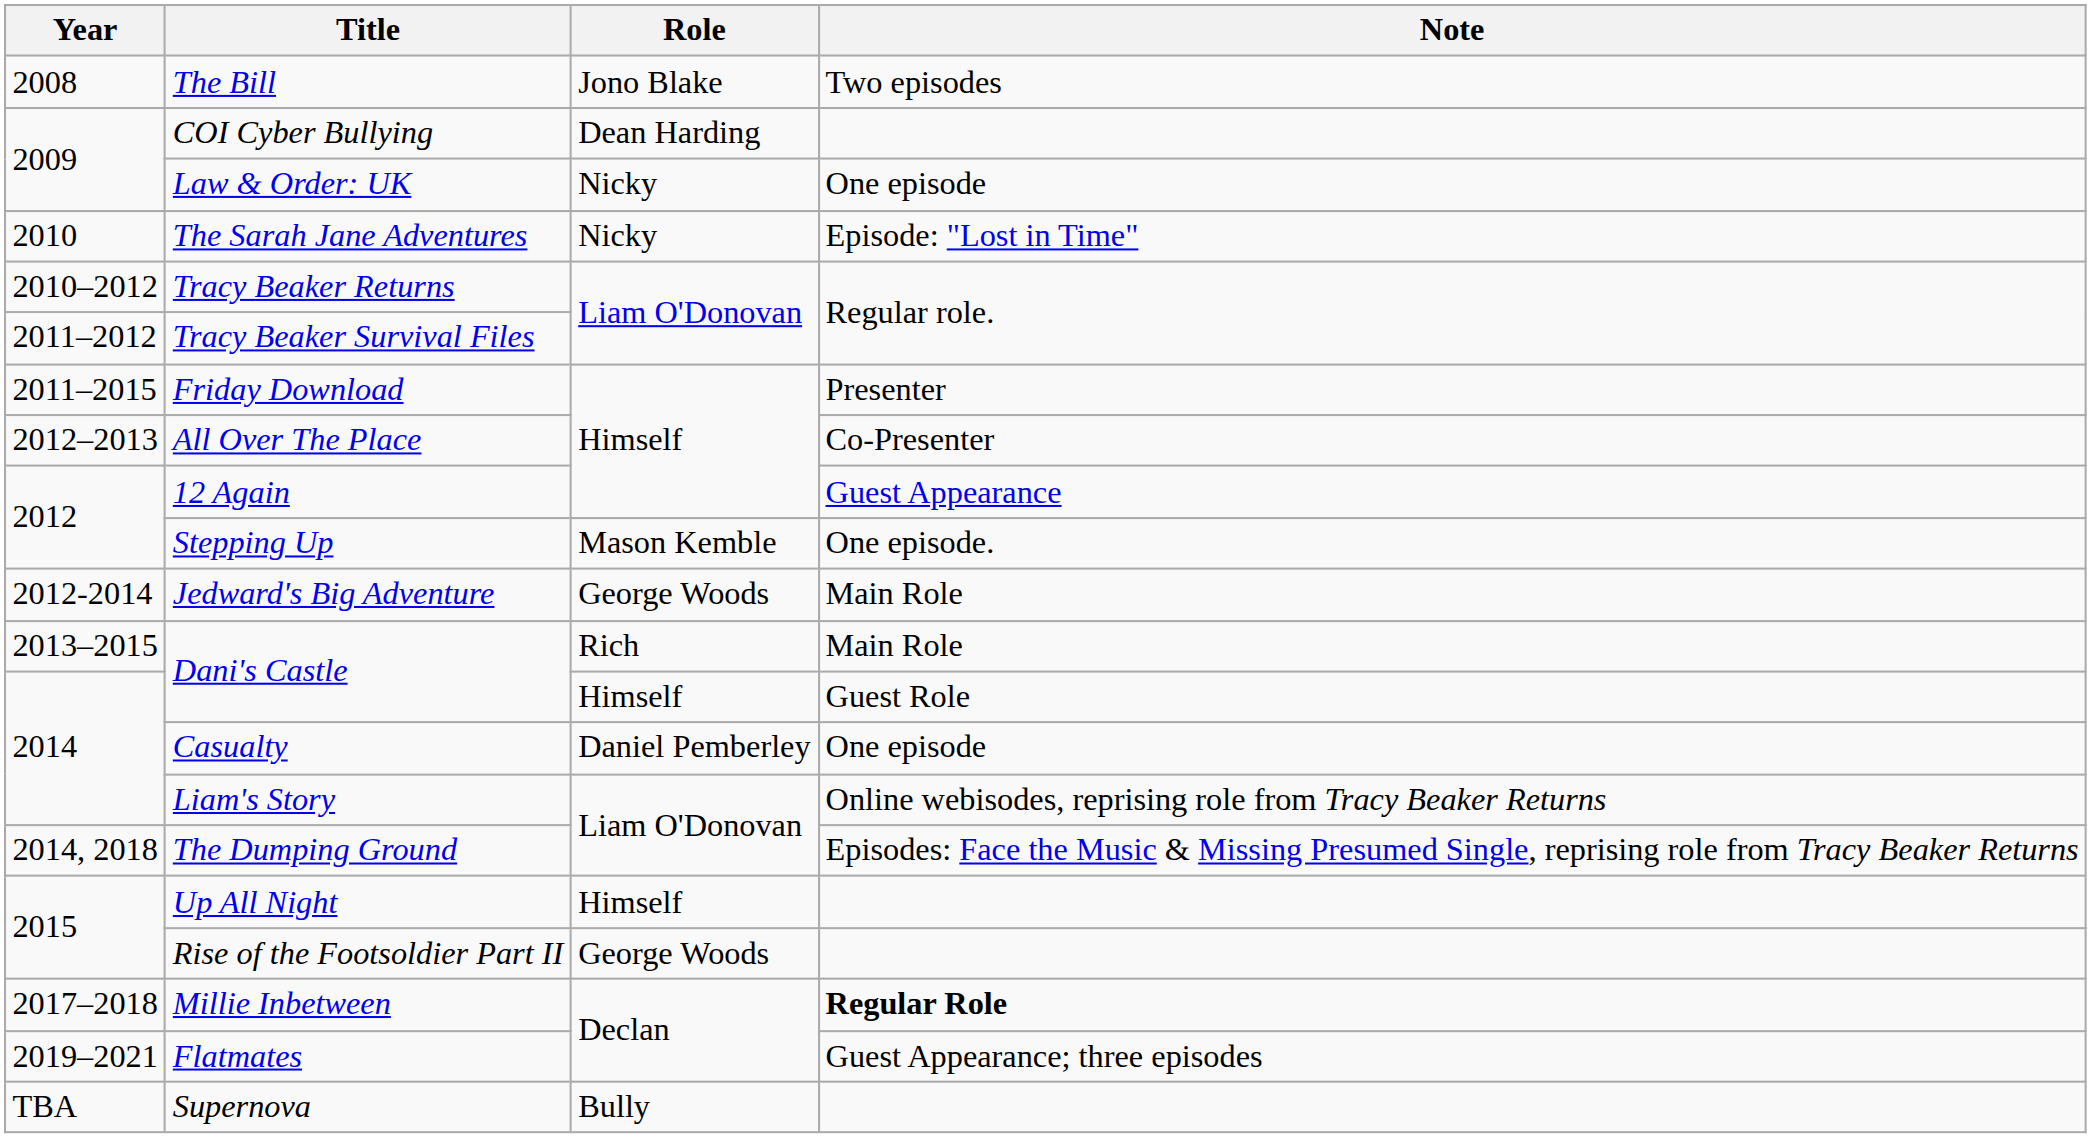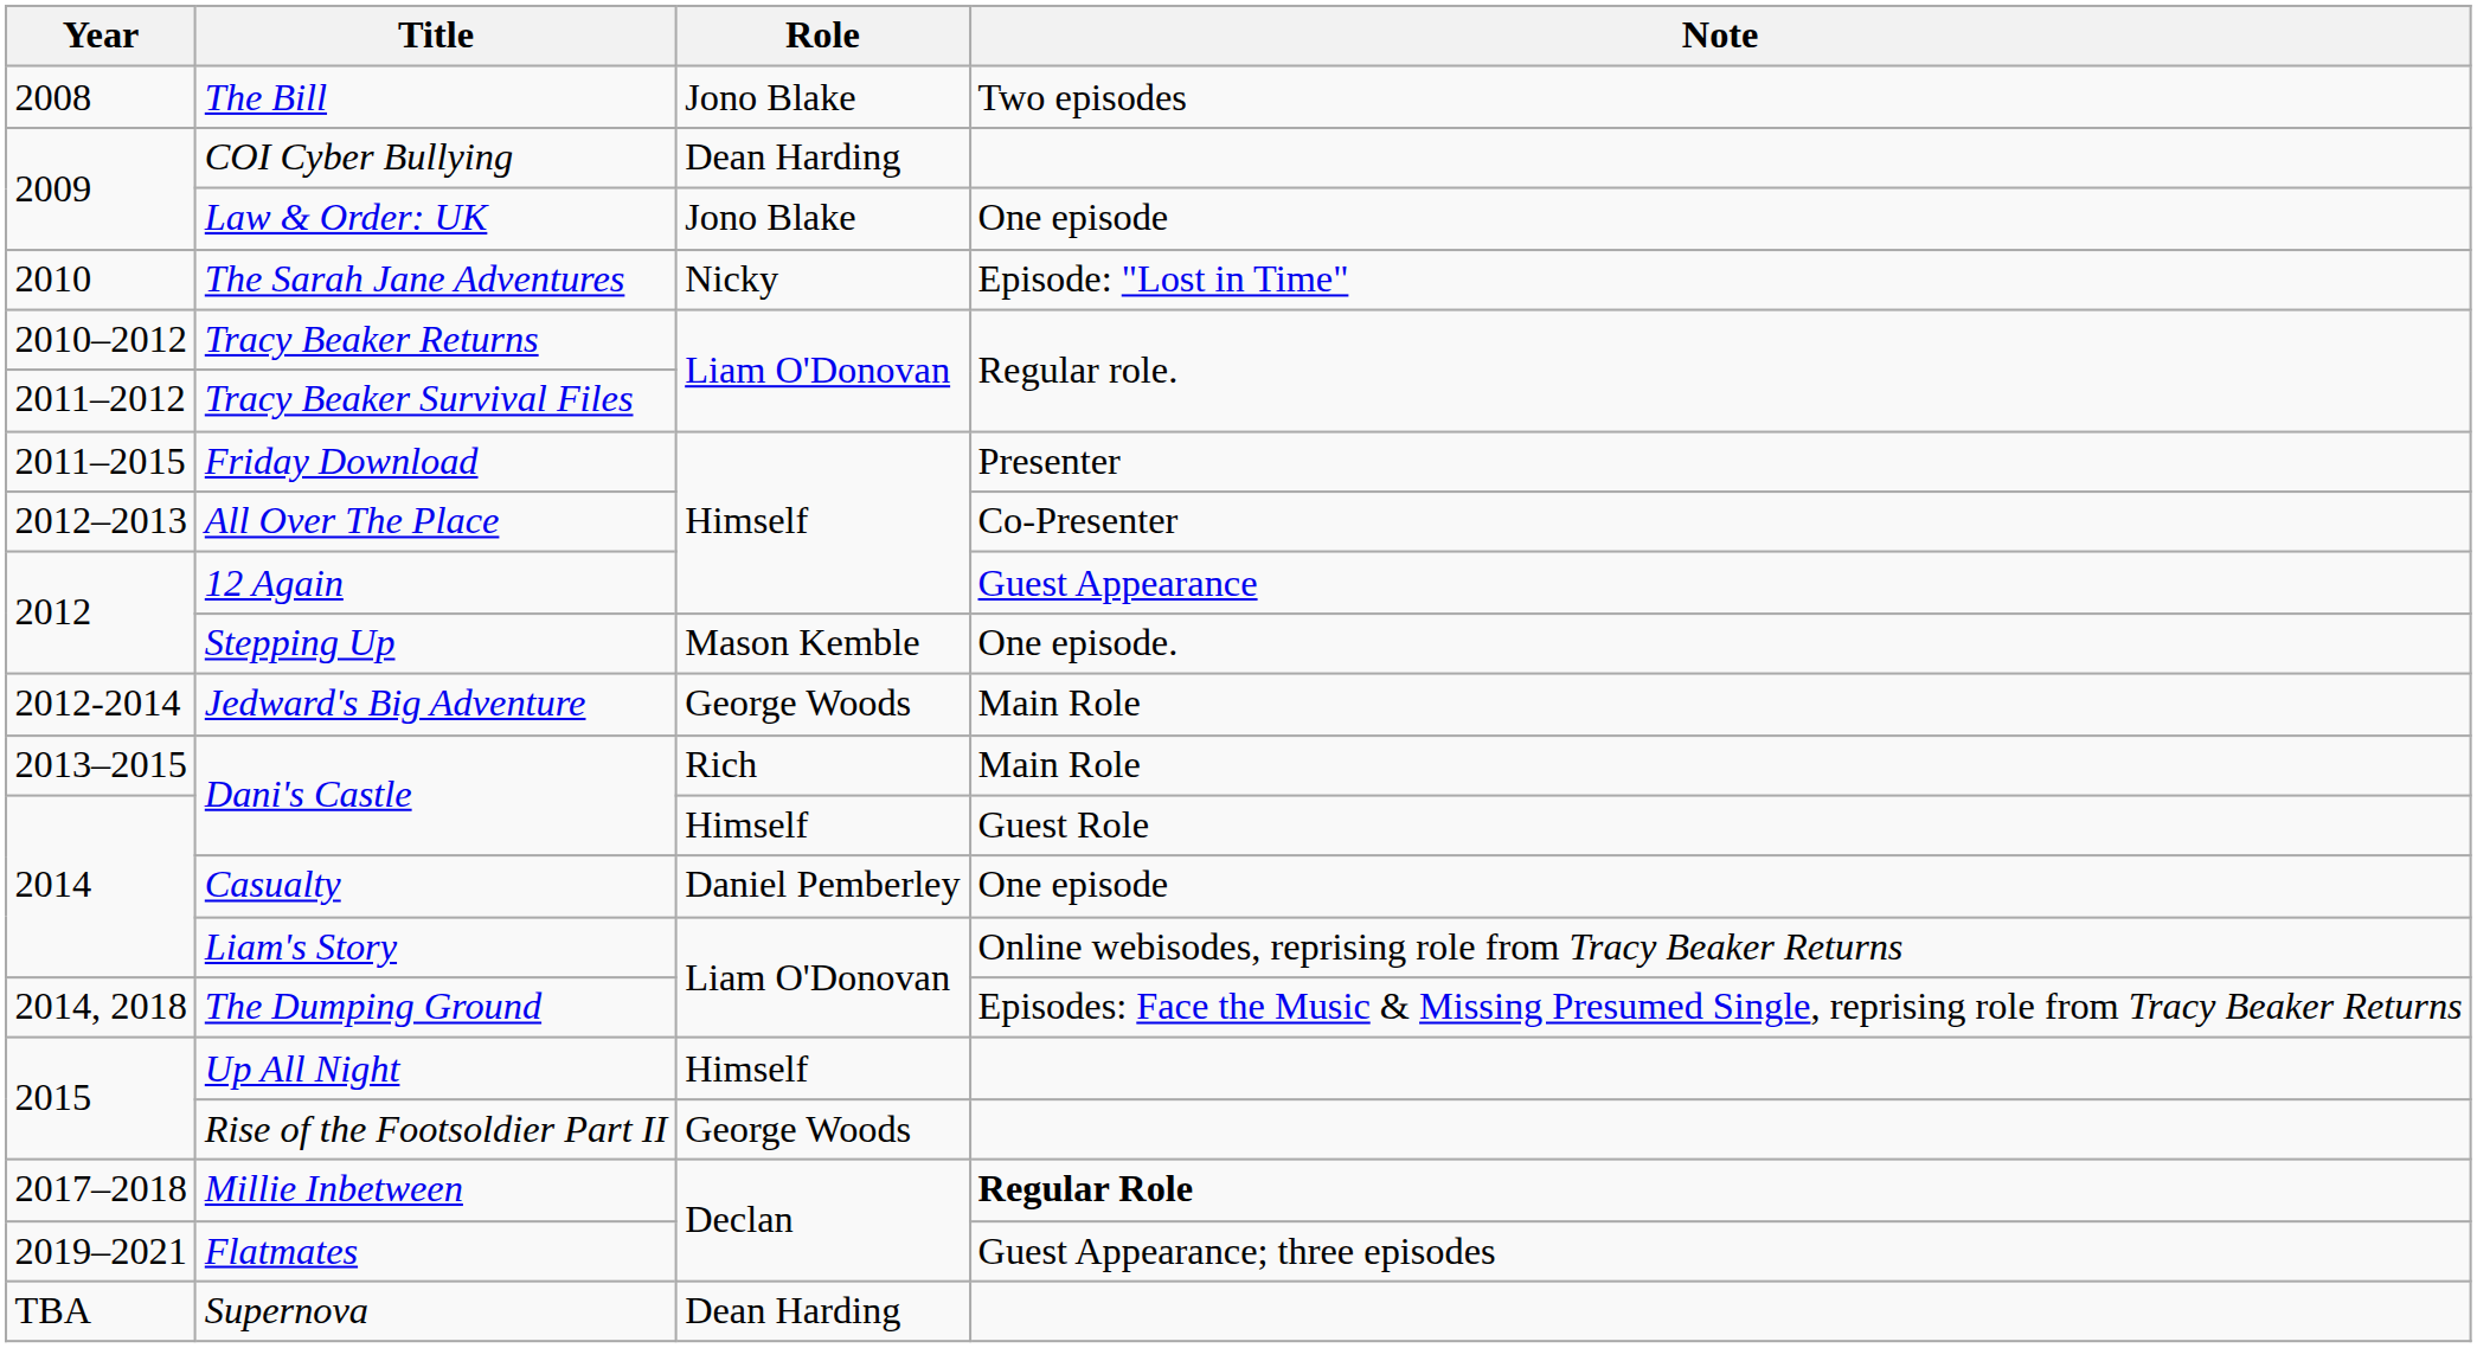Law & Order: UK | Role: Nicky -> Jono Blake
Supernova | Role: Bully -> Dean Harding
